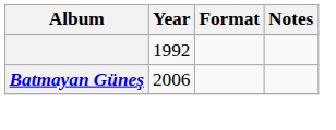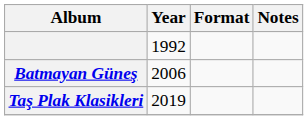+ row: Taş Plak Klasikleri | 2019
